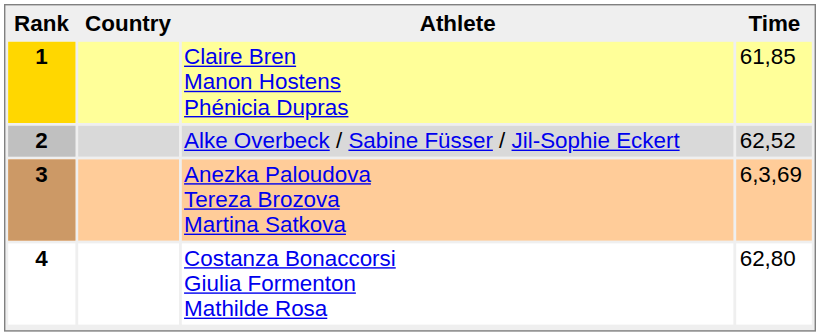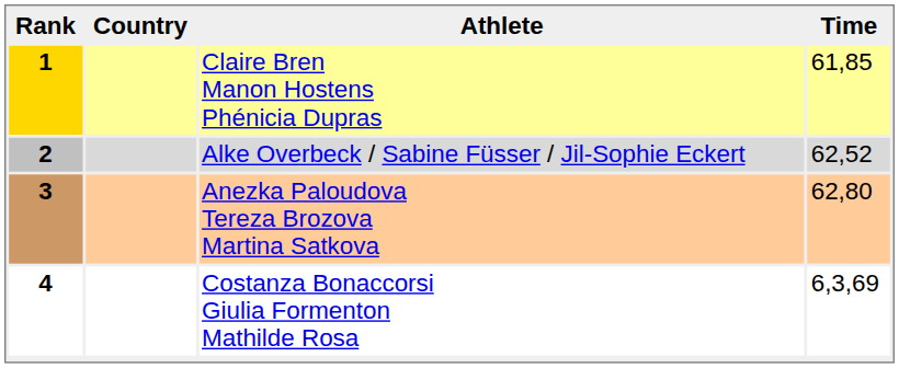3 | Time: 6,3,69 -> 62,80
4 | Time: 62,80 -> 6,3,69
